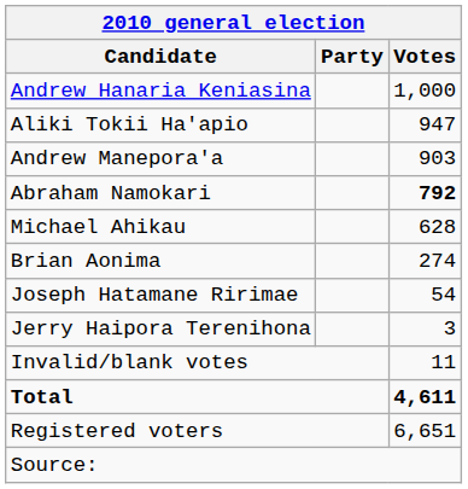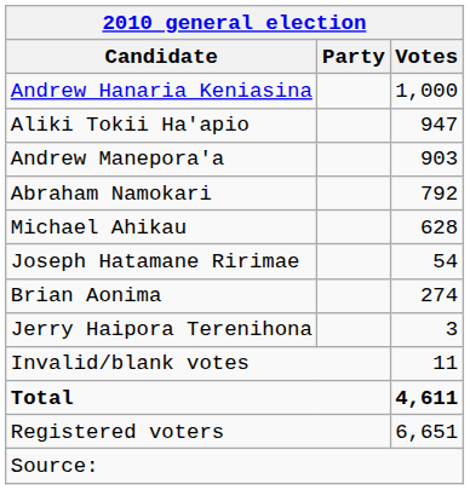Abraham Namokari | Votes: bold -> normal
rows swapped: Brian Aonima <-> Joseph Hatamane Ririmae
